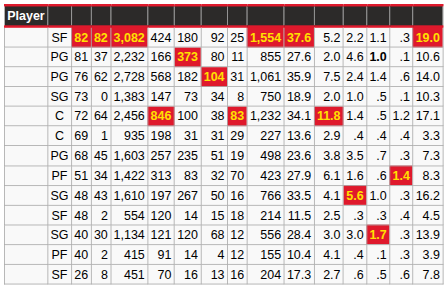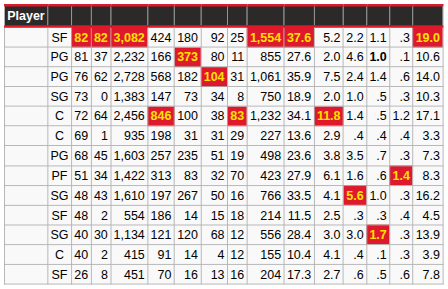0 | column 15: .1 -> .3
48 / 2 | column 6: 120 -> 186
40 / 2 | column 2: PF -> C
